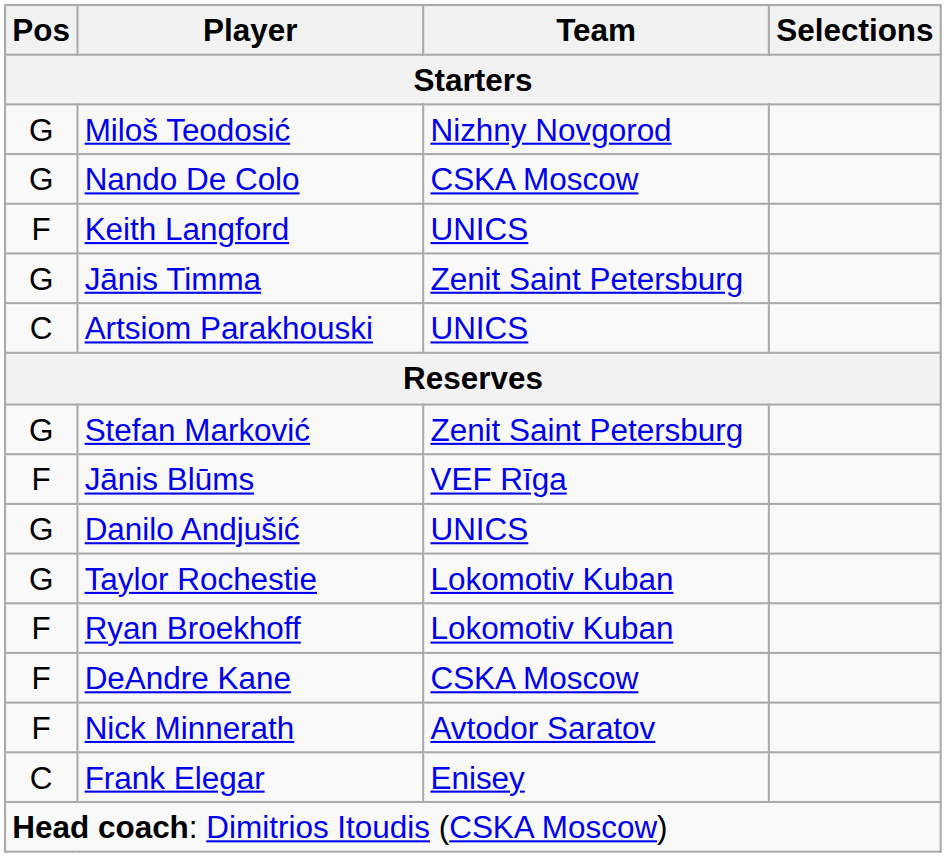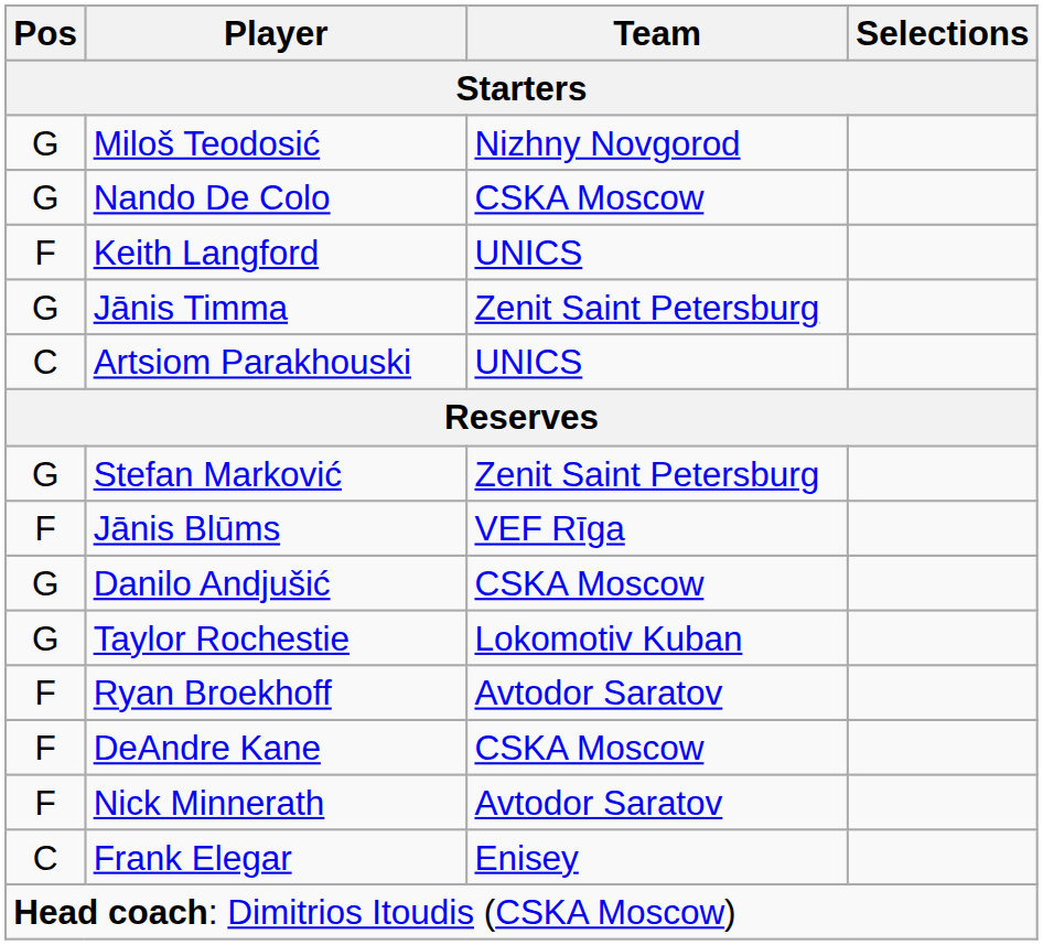Danilo Andjušić | Team: UNICS -> CSKA Moscow
Ryan Broekhoff | Team: Lokomotiv Kuban -> Avtodor Saratov
